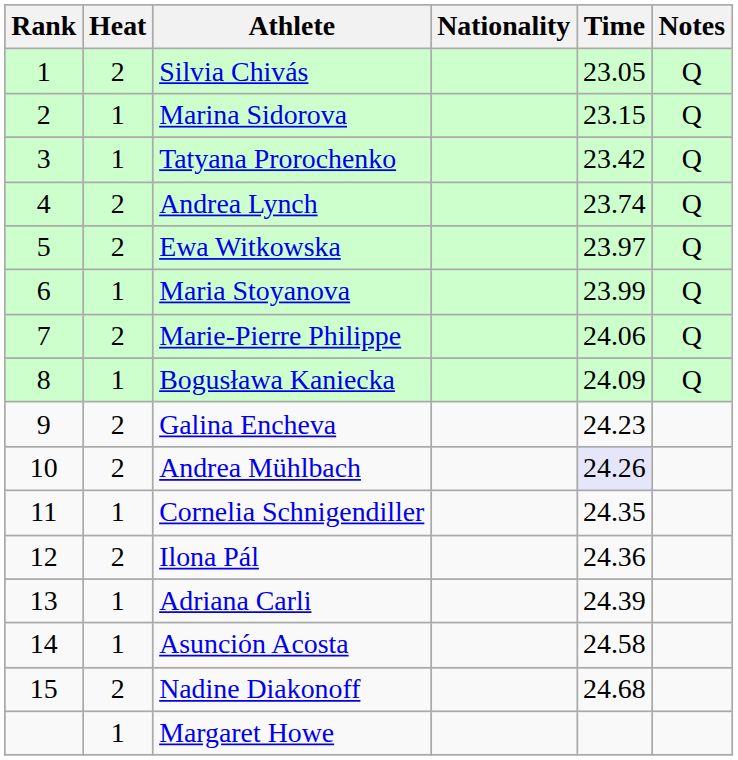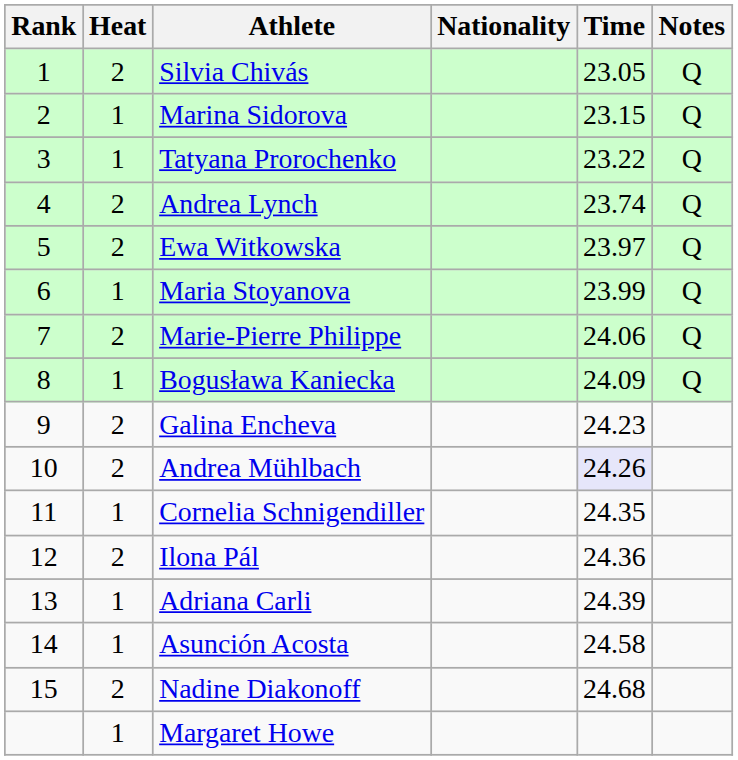Tatyana Prorochenko | Time: 23.42 -> 23.22
